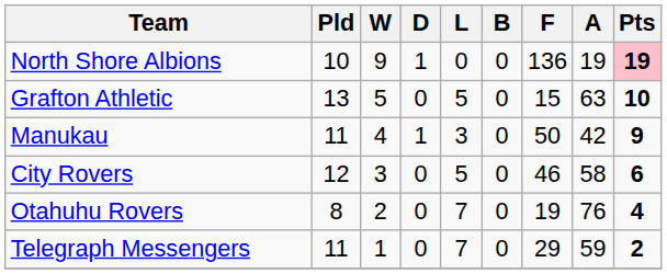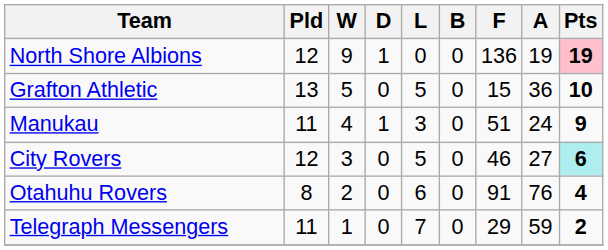North Shore Albions | Pld: 10 -> 12
Grafton Athletic | A: 63 -> 36
Manukau | F: 50 -> 51
Manukau | A: 42 -> 24
City Rovers | A: 58 -> 27
City Rovers | Pts: no background -> paleturquoise background
Otahuhu Rovers | L: 7 -> 6
Otahuhu Rovers | F: 19 -> 91
